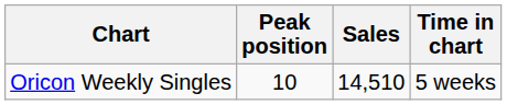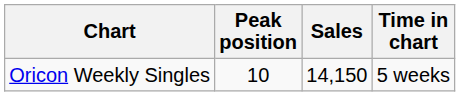Oricon Weekly Singles | Sales: 14,510 -> 14,150
